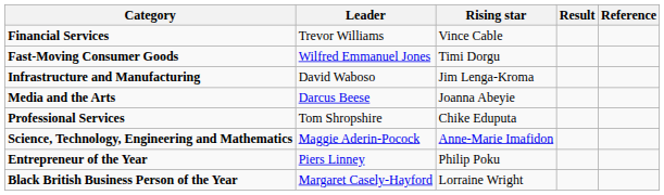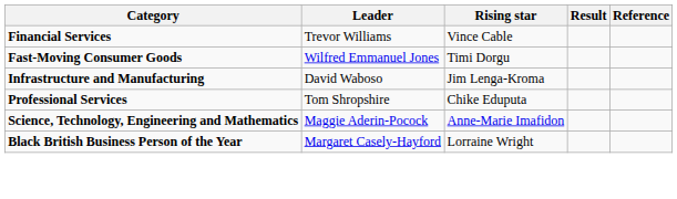- row: Media and the Arts | Darcus Beese | Joanna Abeyie
- row: Entrepreneur of the Year | Piers Linney | Philip Poku
